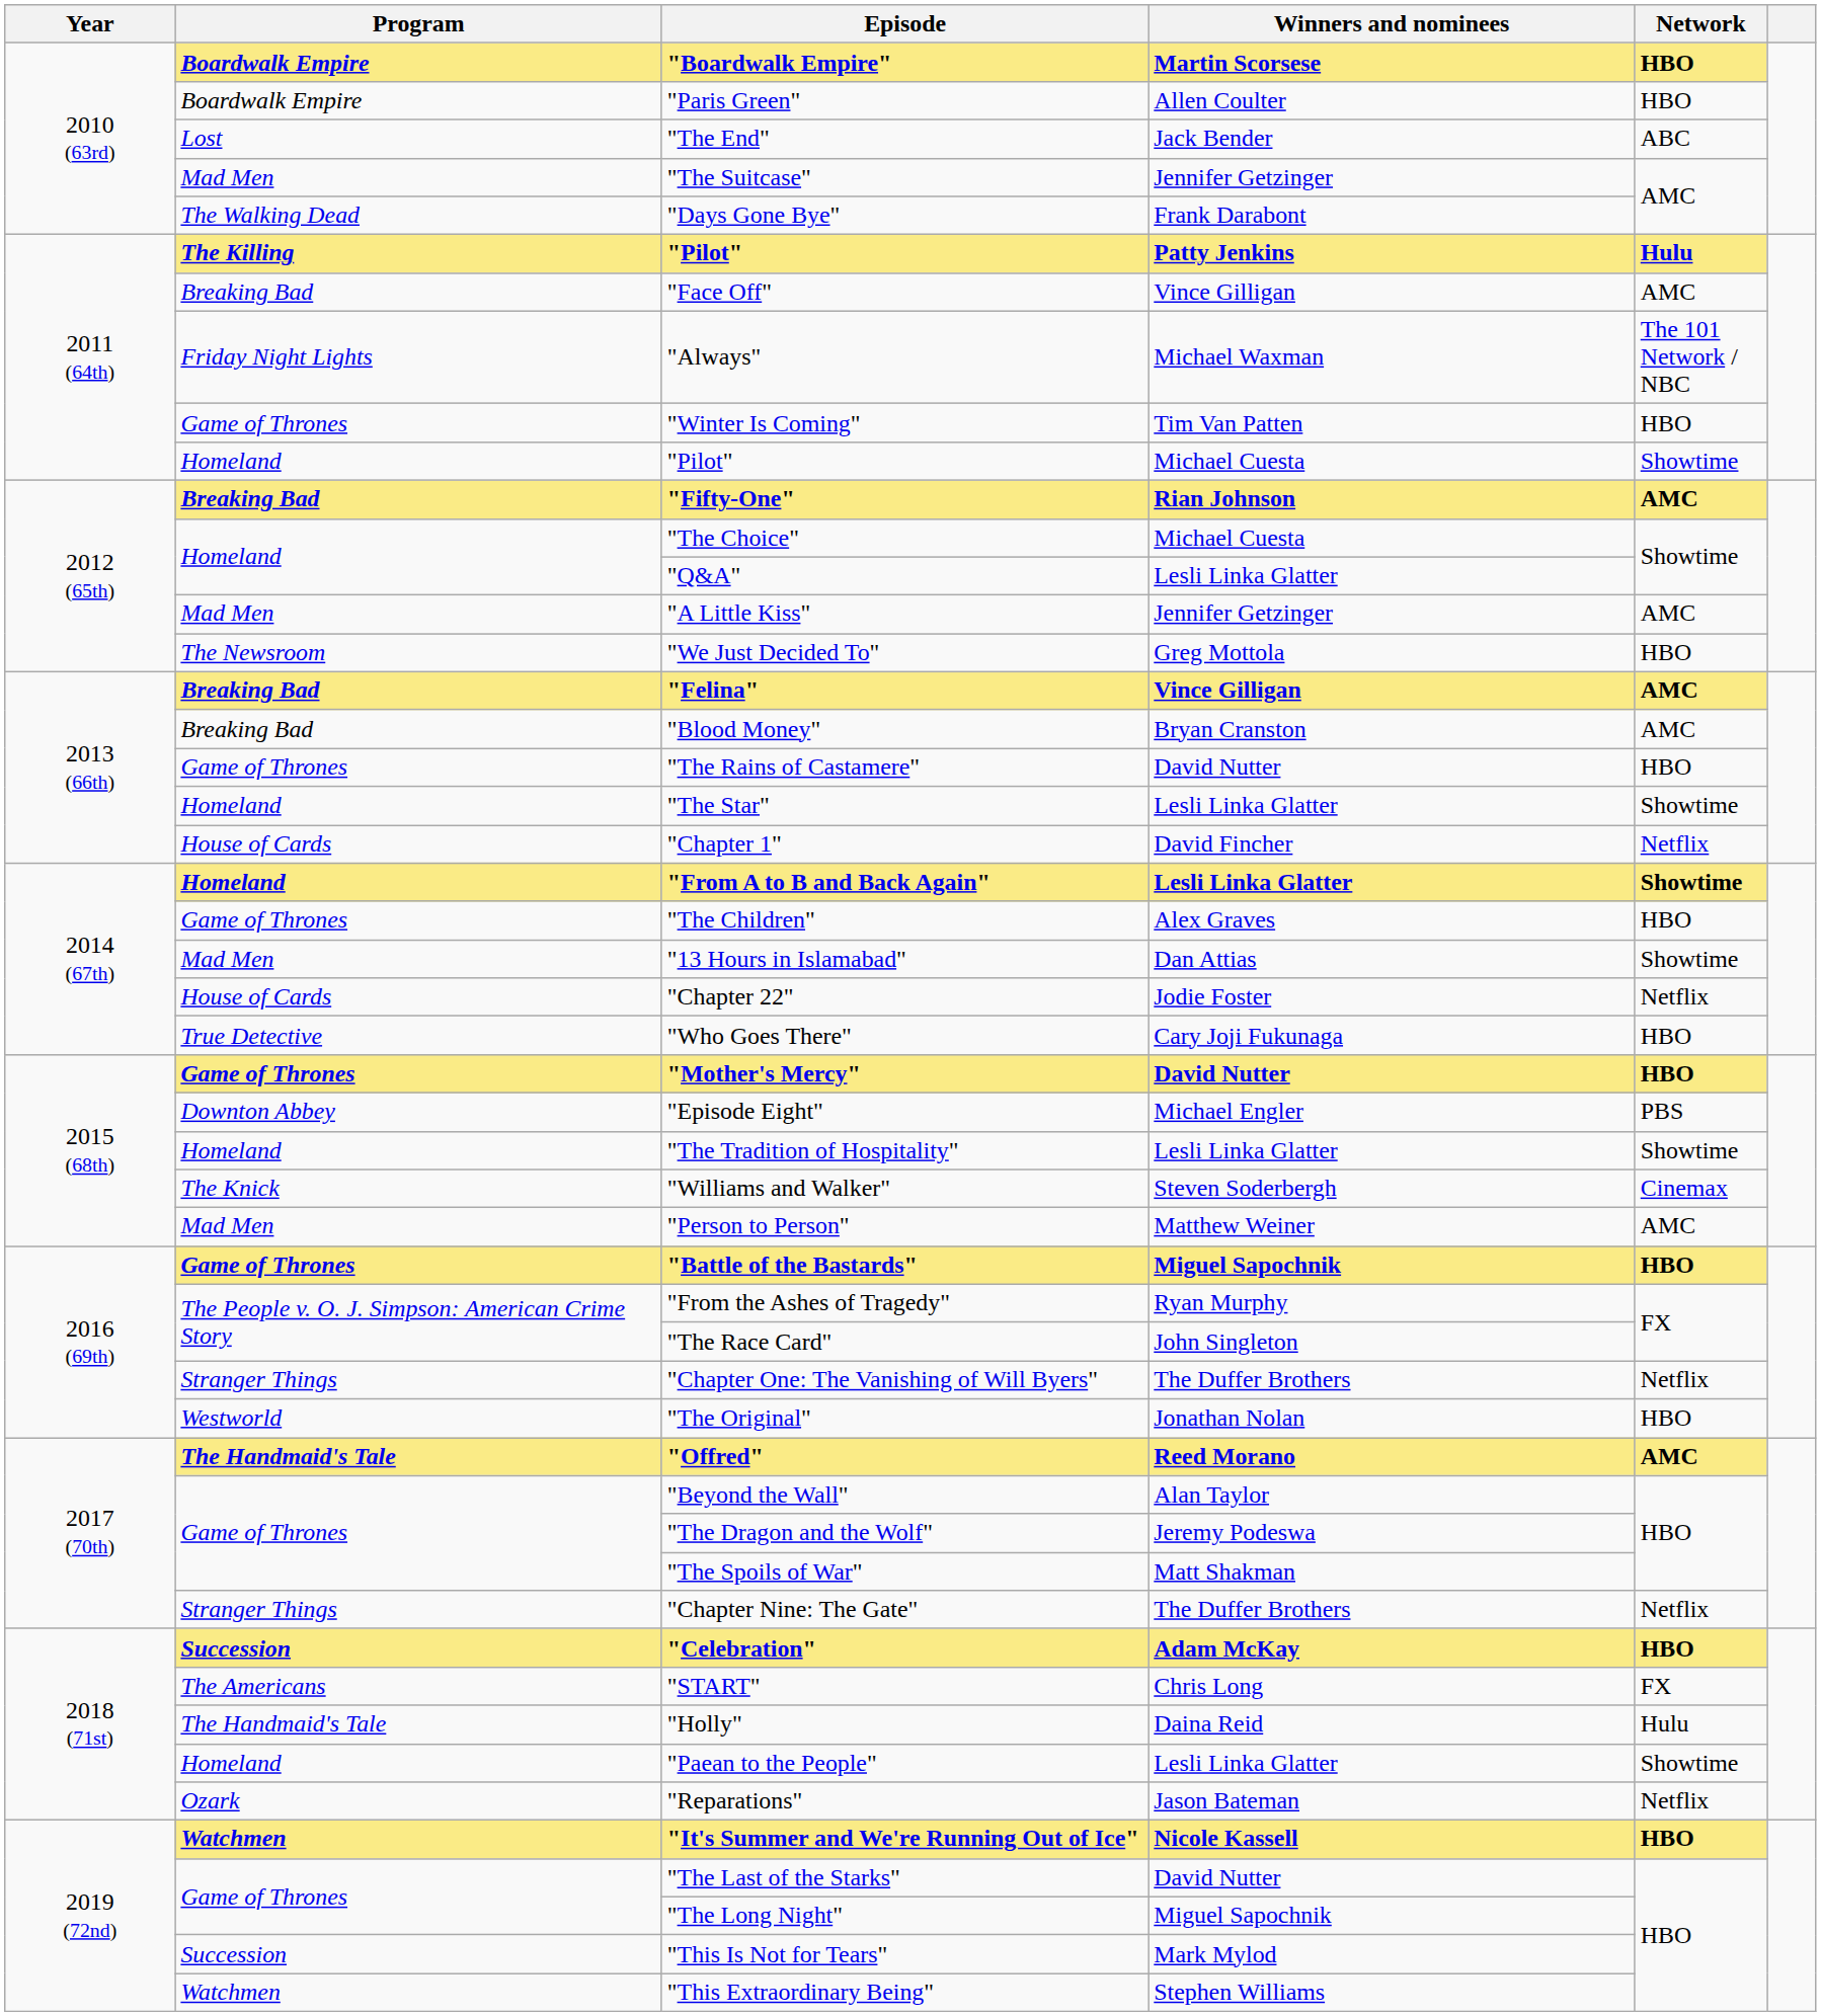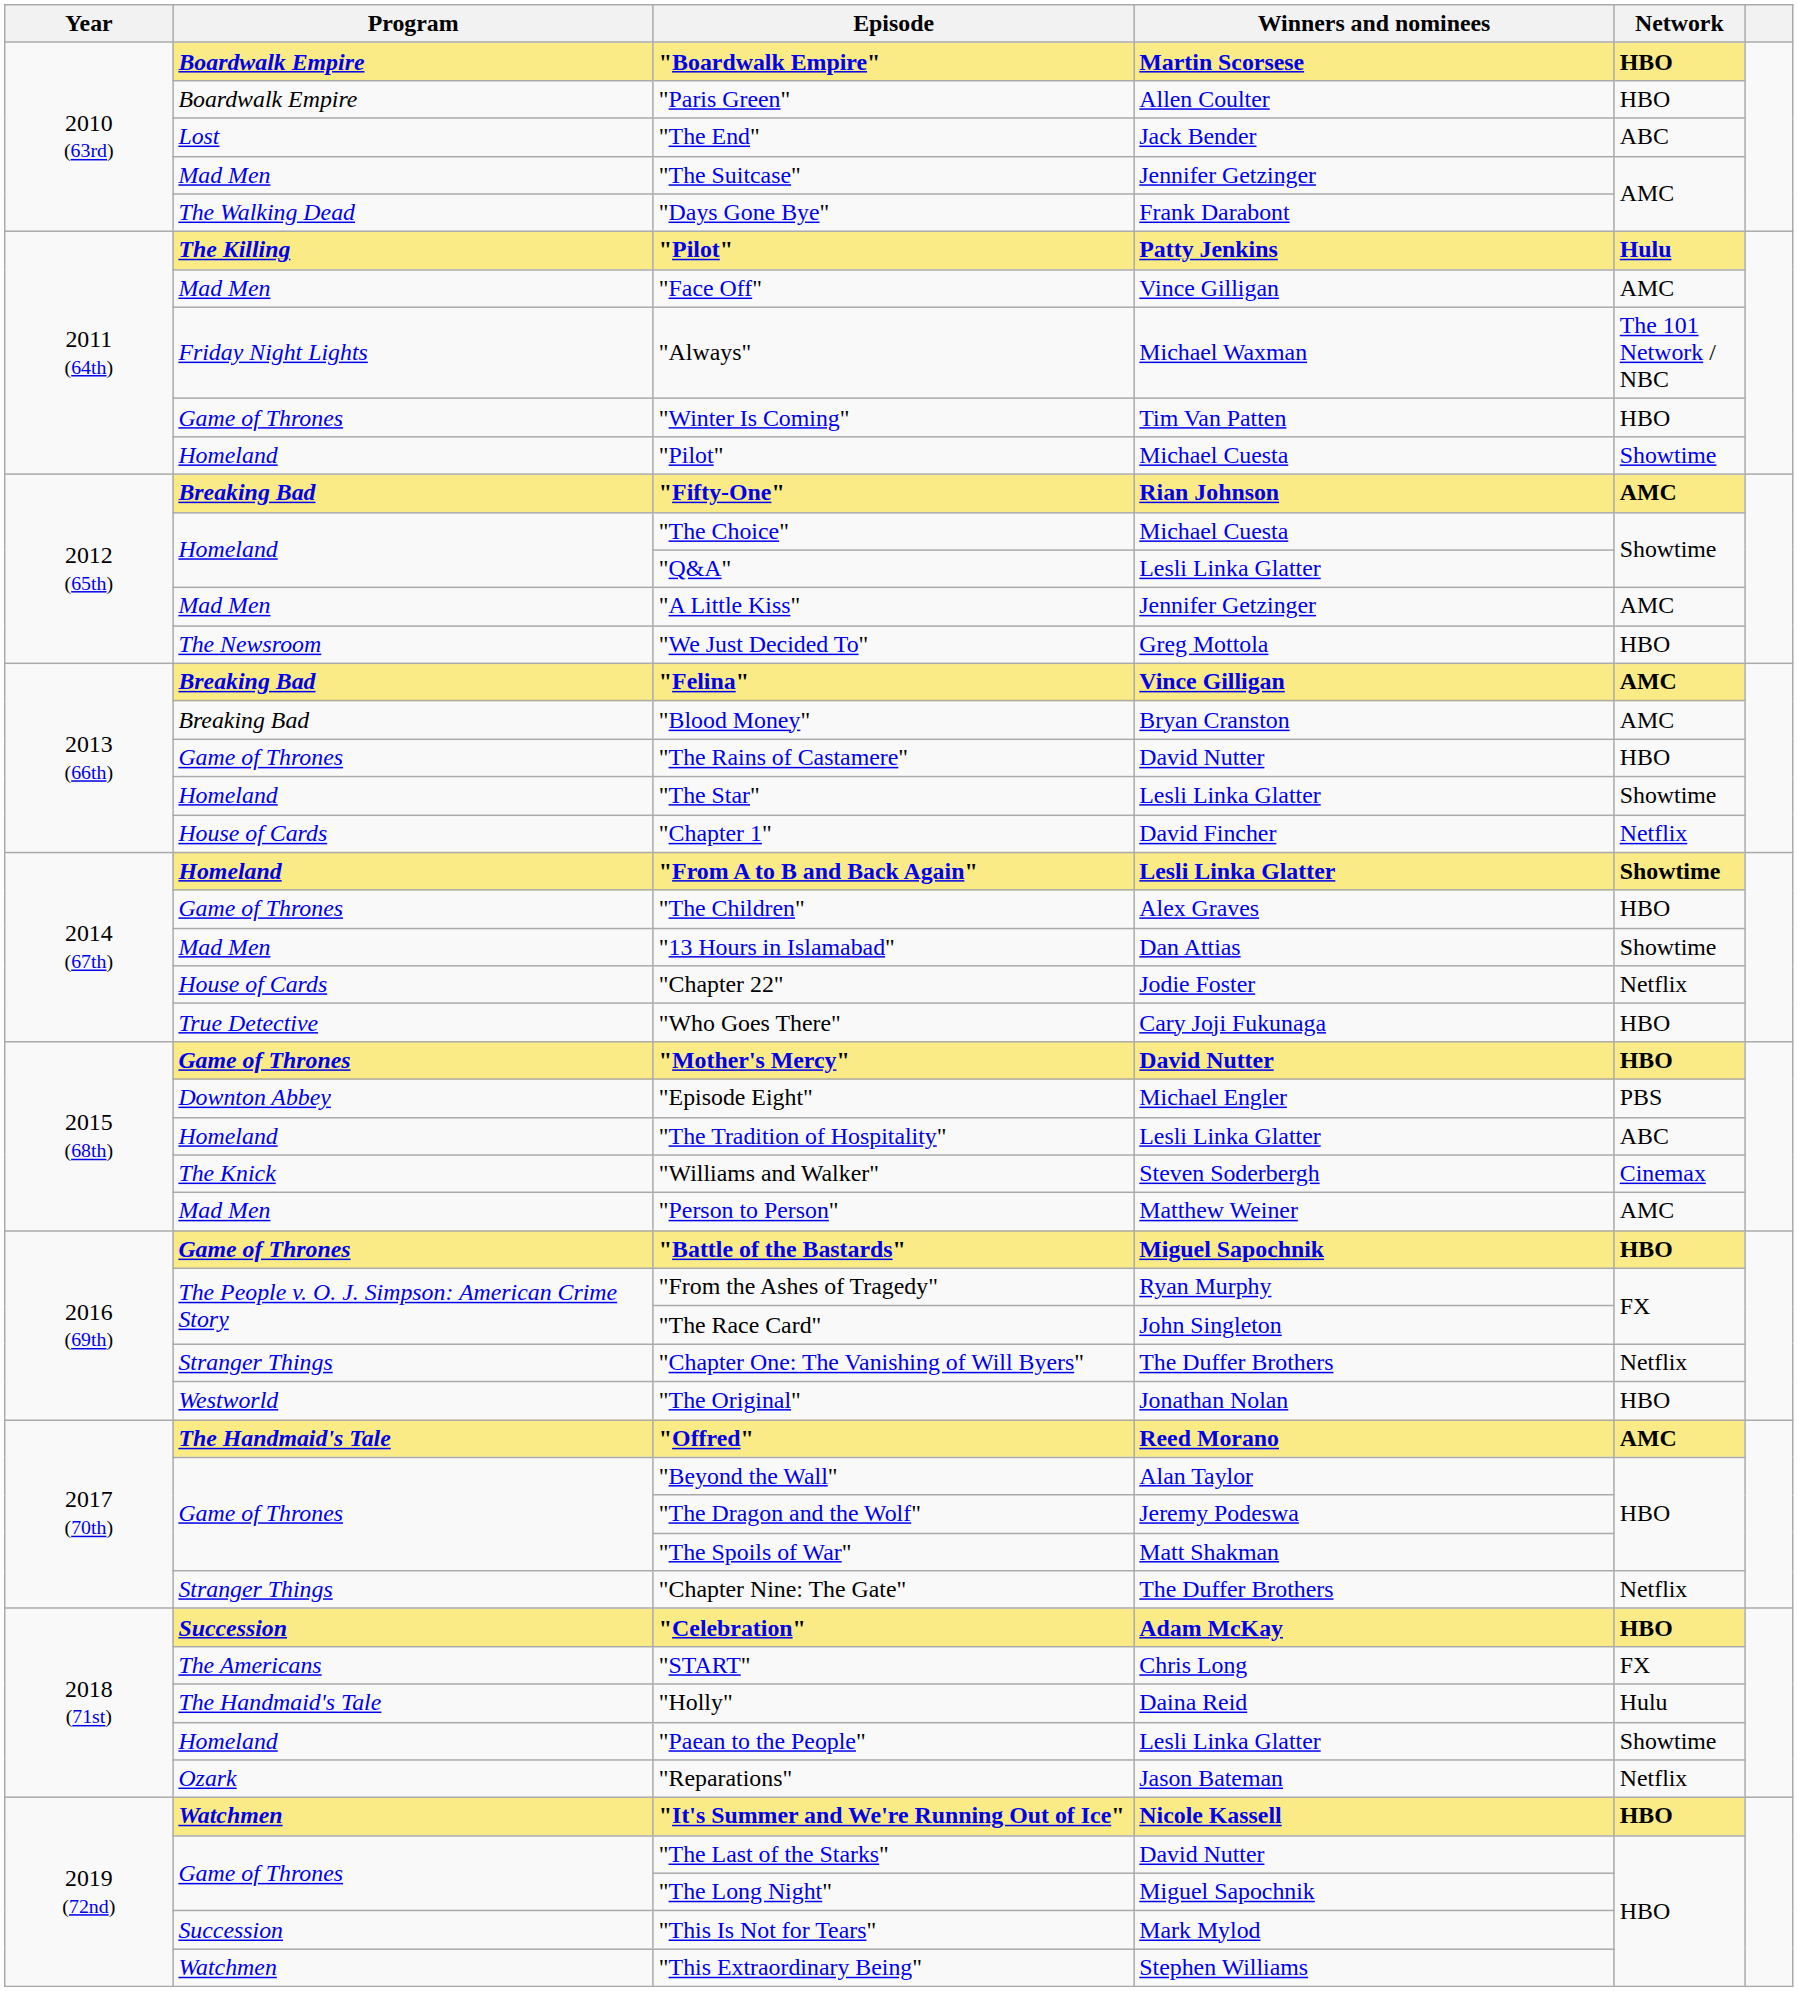"Face Off" | Program: Breaking Bad -> Mad Men
"The Tradition of Hospitality" | Network: Showtime -> ABC
